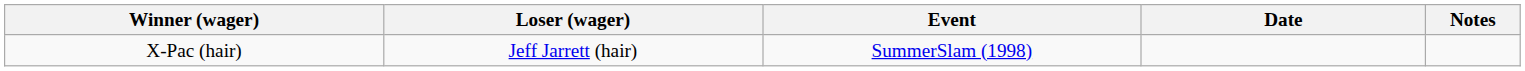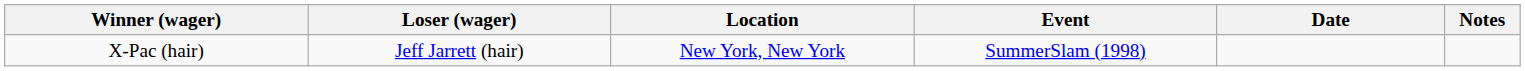+ column: Location | New York, New York
